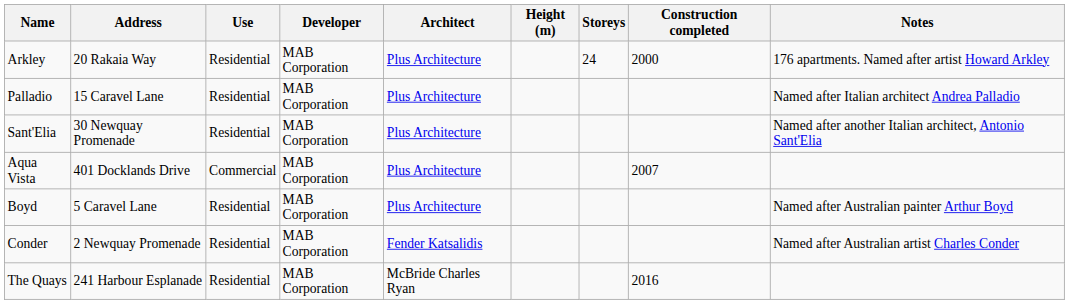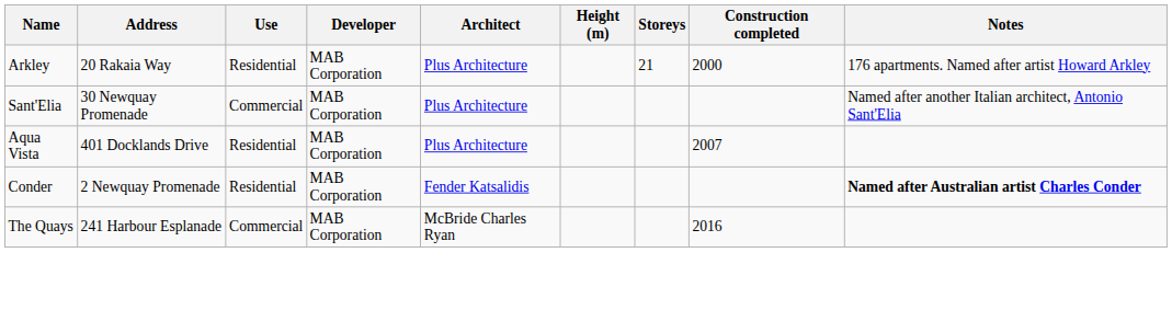Arkley | Storeys: 24 -> 21
- row: Palladio | 15 Caravel Lane | Residential | MAB Corporation | Plus Architecture | Named after Italian architect Andrea Palladio
Sant'Elia | Use: Residential -> Commercial
Aqua Vista | Use: Commercial -> Residential
- row: Boyd | 5 Caravel Lane | Residential | MAB Corporation | Plus Architecture | Named after Australian painter Arthur Boyd
Conder | Notes: normal -> bold
The Quays | Use: Residential -> Commercial
